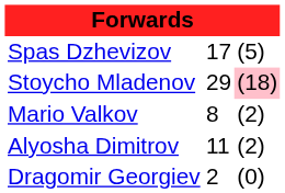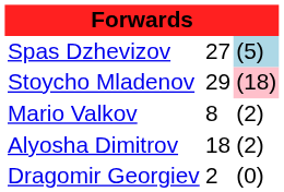Spas Dzhevizov | column 2: 17 -> 27
Spas Dzhevizov | column 3: no background -> lightblue background
Alyosha Dimitrov | column 2: 11 -> 18
